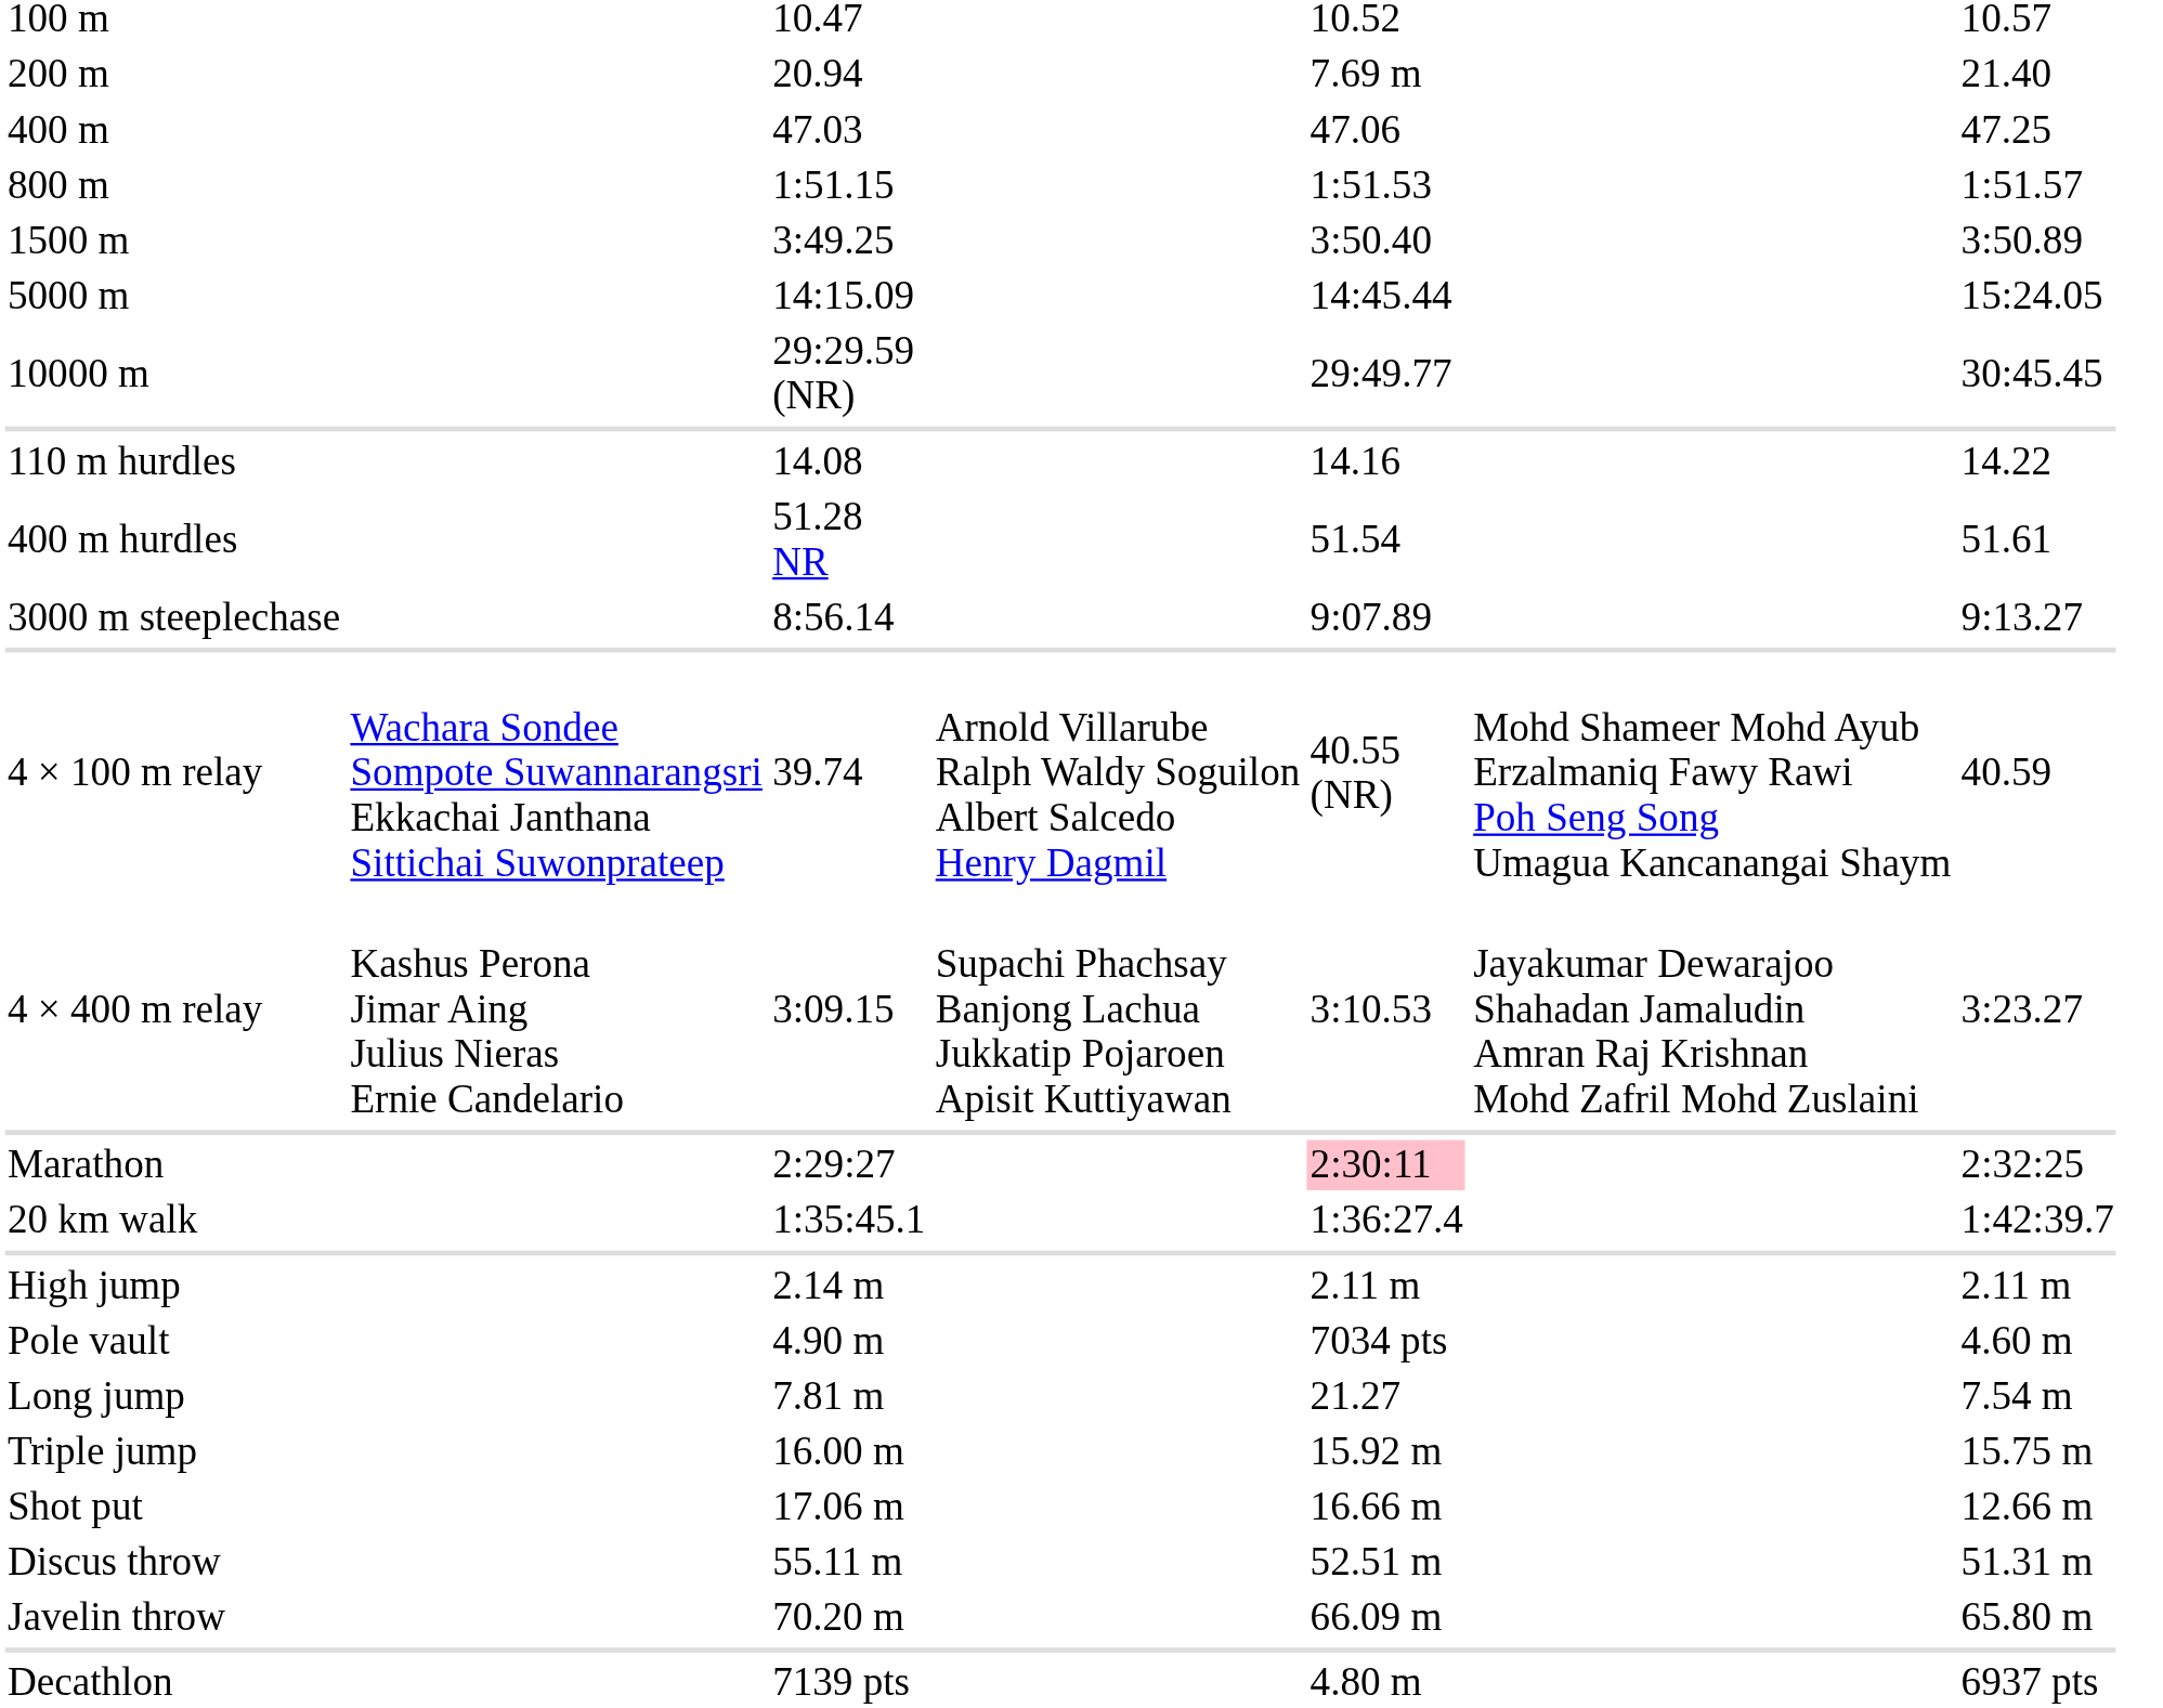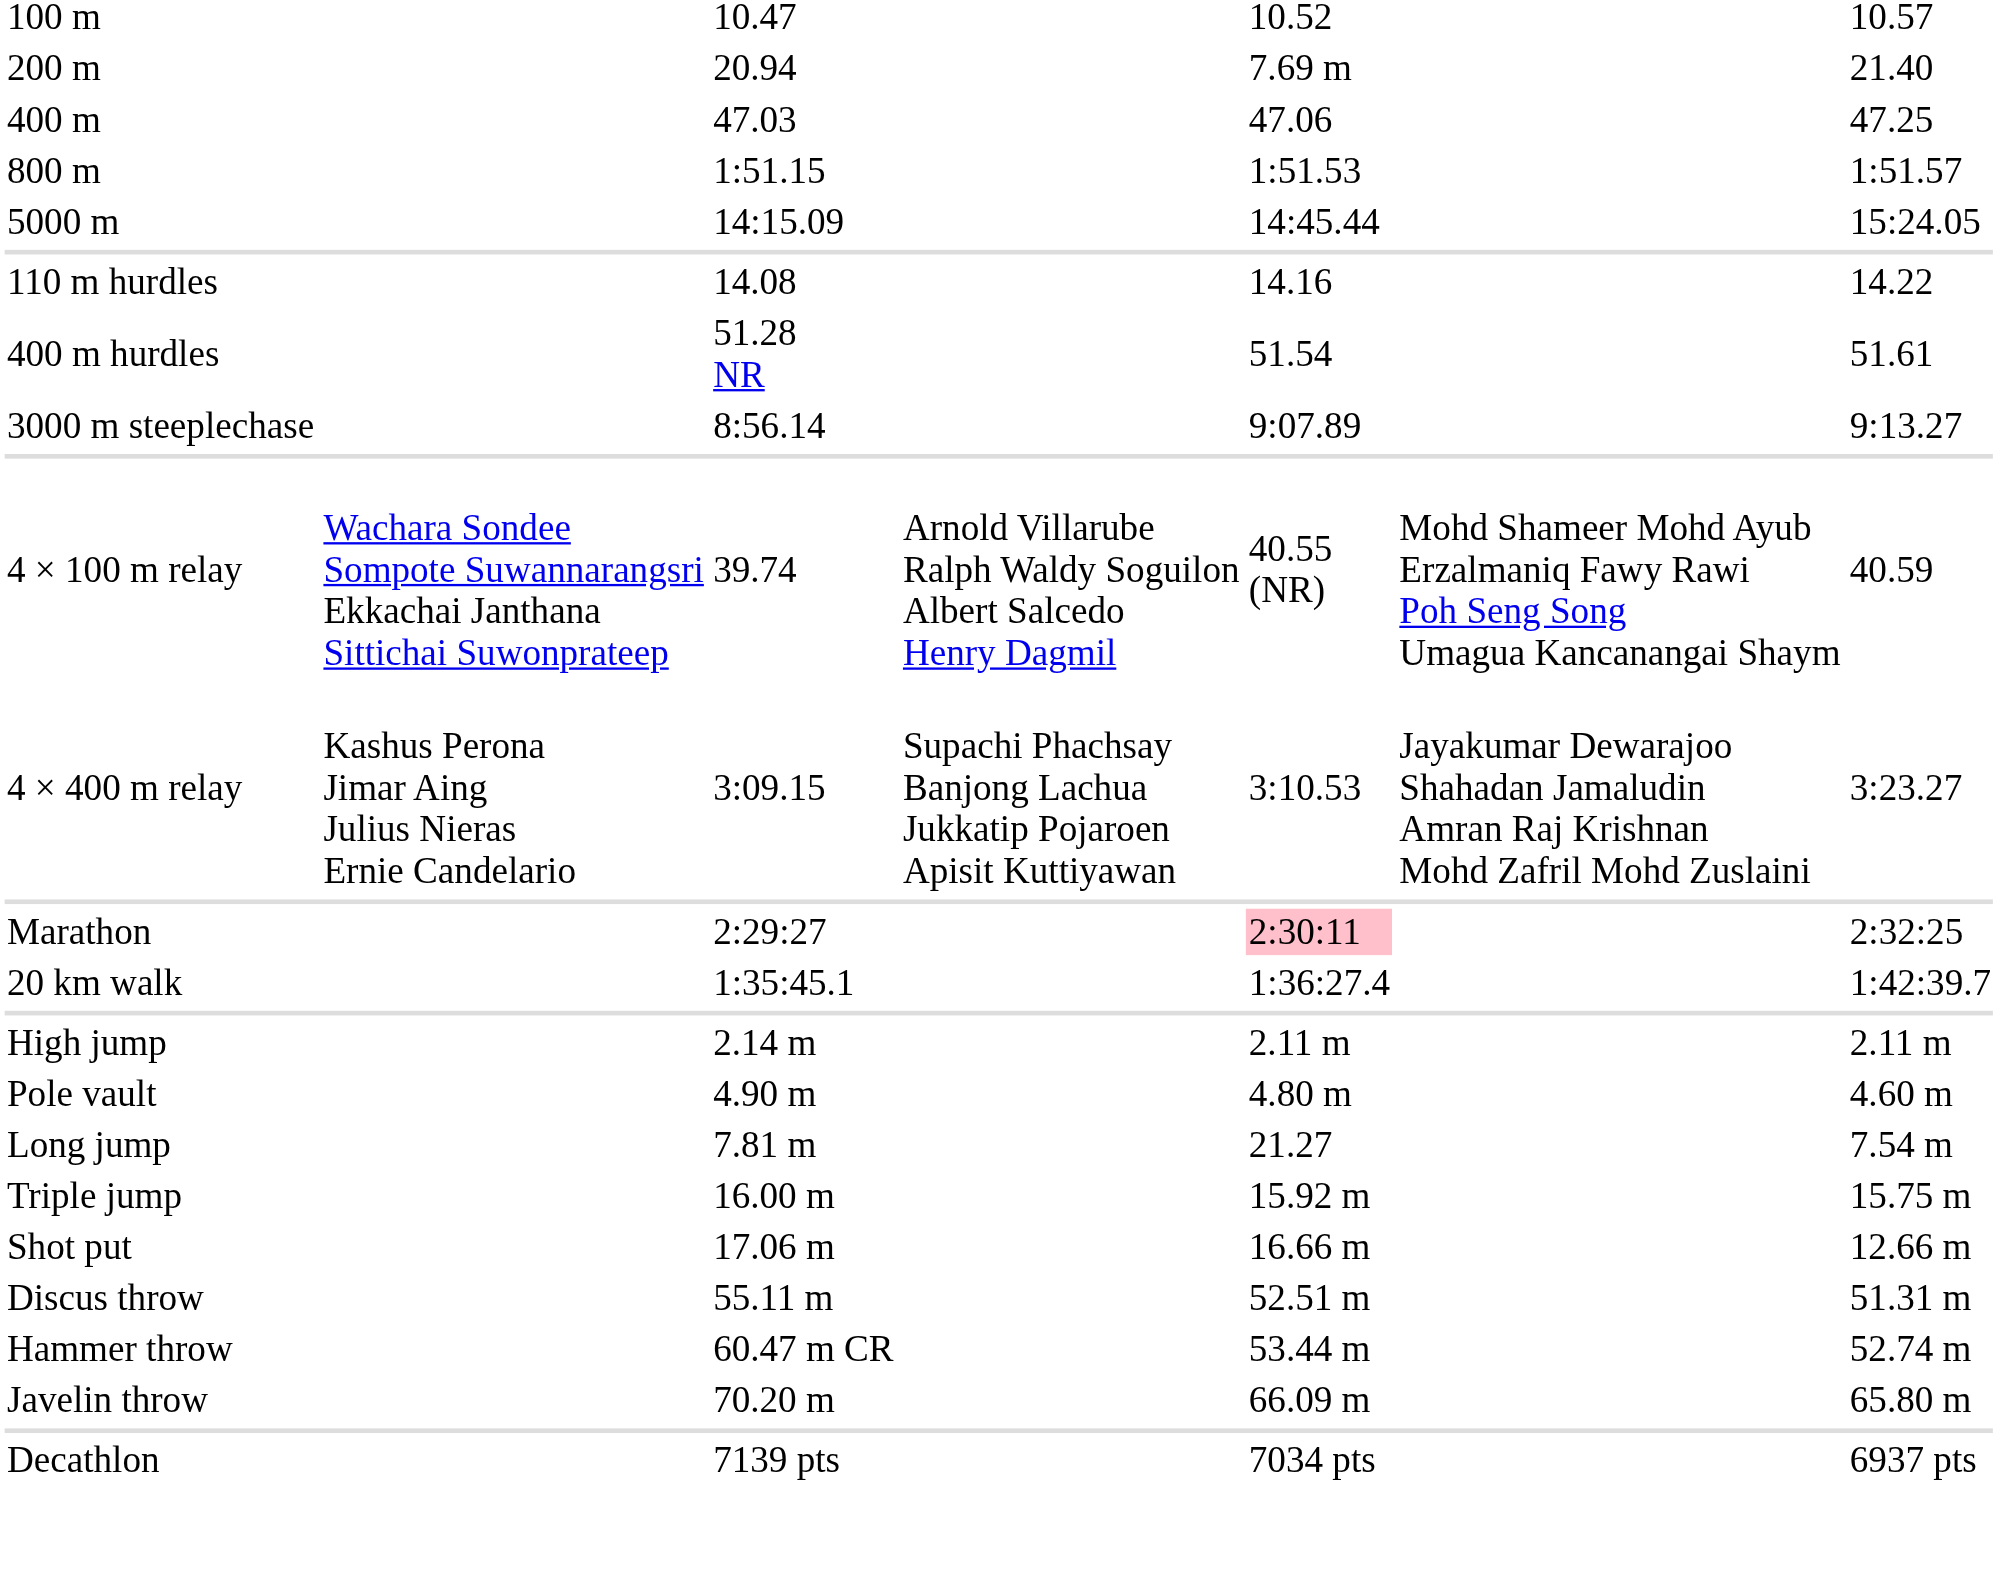- row: 1500 m | 3:49.25 | 3:50.40 | 3:50.89
- row: 10000 m | 29:29.59 (NR) | 29:49.77 | 30:45.45
Pole vault | column 5: 7034 pts -> 4.80 m
+ row: Hammer throw | 60.47 m CR | 53.44 m | 52.74 m
Decathlon | column 5: 4.80 m -> 7034 pts
